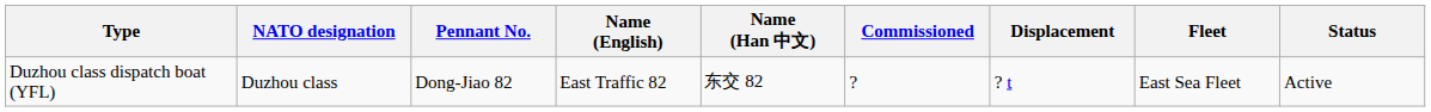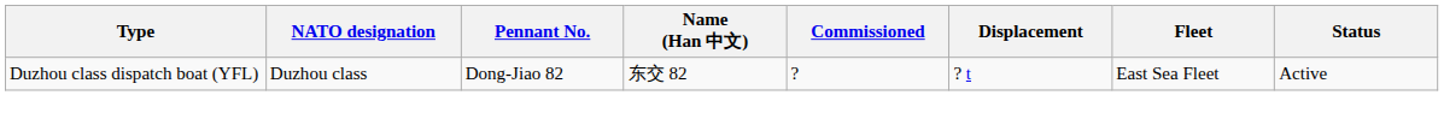- column: Name (English) | East Traffic 82
